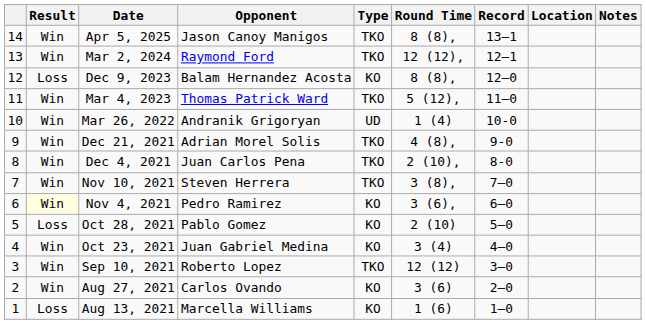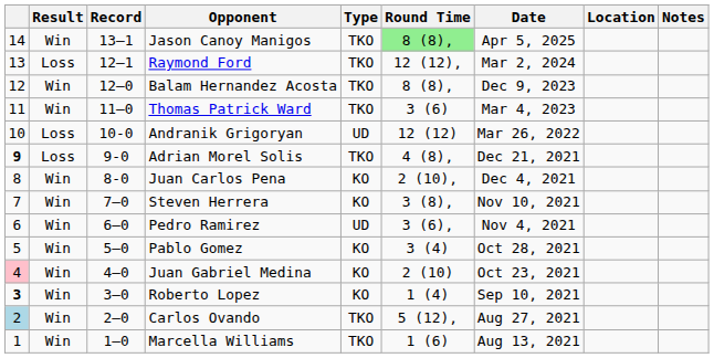columns swapped: Record <-> Date
Jason Canoy Manigos | Round Time: no background -> lightgreen background
Raymond Ford | Result: Win -> Loss
Balam Hernandez Acosta | Result: Loss -> Win
Balam Hernandez Acosta | Type: KO -> TKO
Thomas Patrick Ward | Round Time: 5 (12), -> 3 (6)
Andranik Grigoryan | Result: Win -> Loss
Andranik Grigoryan | Round Time: 1 (4) -> 12 (12)
Adrian Morel Solis | column 1: normal -> bold
Adrian Morel Solis | Result: Win -> Loss
Juan Carlos Pena | Type: TKO -> KO
Steven Herrera | Type: TKO -> KO
Pedro Ramirez | Result: lightyellow background -> no background
Pedro Ramirez | Type: KO -> UD
Pablo Gomez | Result: Loss -> Win
Pablo Gomez | Round Time: 2 (10) -> 3 (4)
Juan Gabriel Medina | column 1: no background -> pink background
Juan Gabriel Medina | Round Time: 3 (4) -> 2 (10)
Roberto Lopez | column 1: normal -> bold
Roberto Lopez | Type: TKO -> KO
Roberto Lopez | Round Time: 12 (12) -> 1 (4)
Carlos Ovando | column 1: no background -> lightblue background
Carlos Ovando | Type: KO -> TKO
Carlos Ovando | Round Time: 3 (6) -> 5 (12),
Marcella Williams | Result: Loss -> Win
Marcella Williams | Type: KO -> TKO
